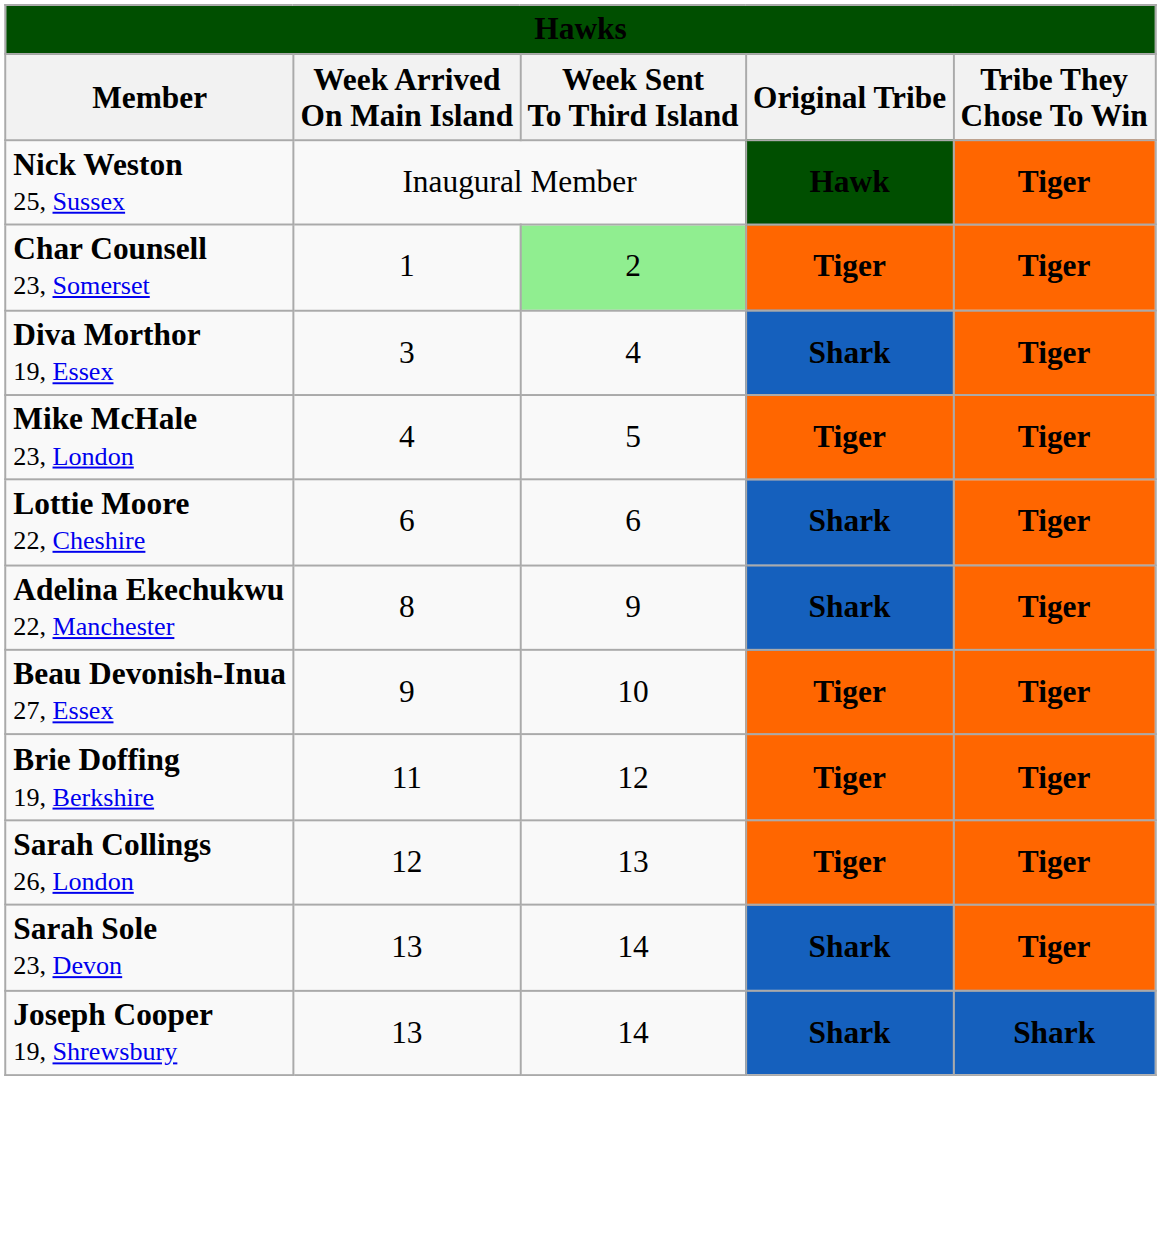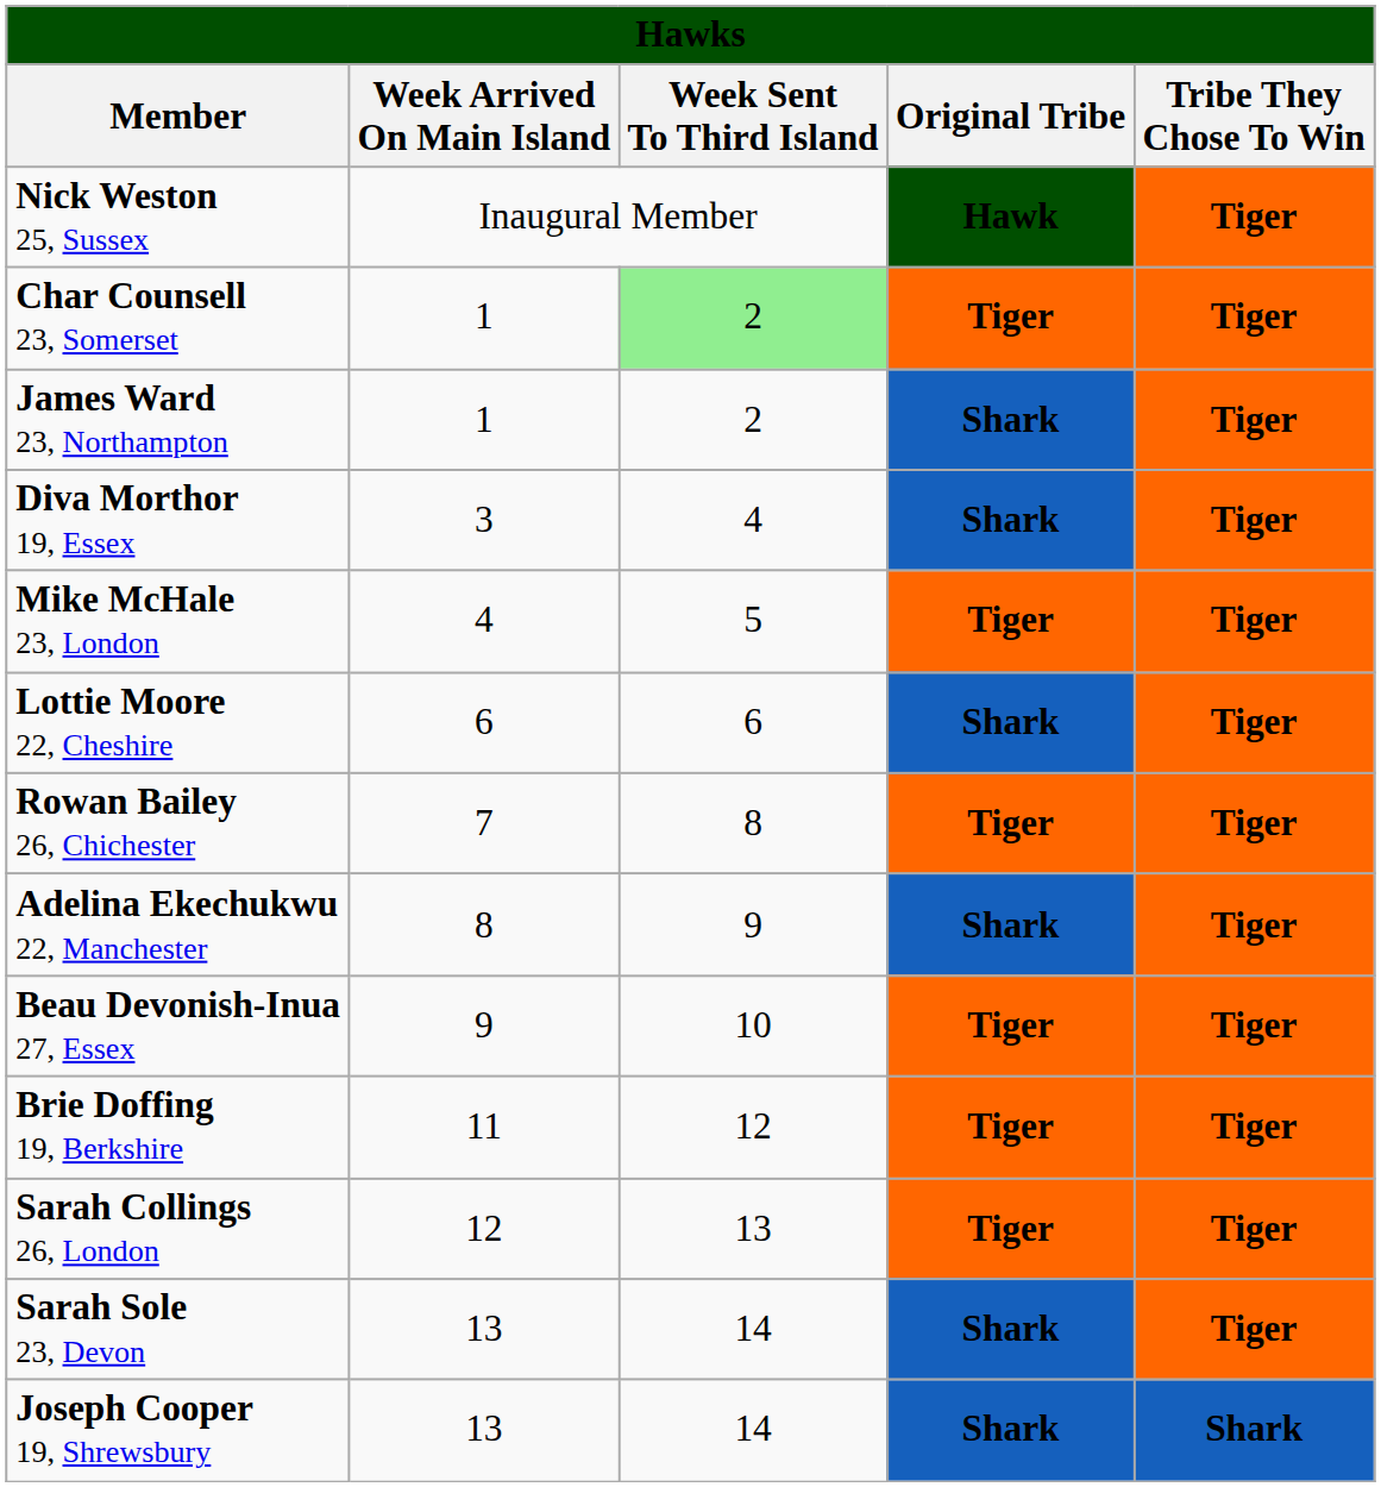+ row: James Ward 23, Northampton | 1 | 2 | Shark | Tiger
+ row: Rowan Bailey 26, Chichester | 7 | 8 | Tiger | Tiger
